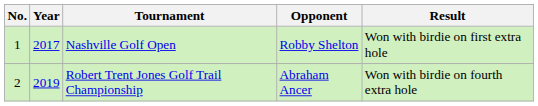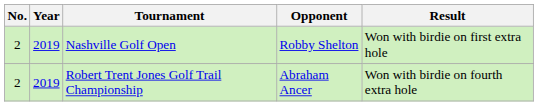Nashville Golf Open | No.: 1 -> 2
Nashville Golf Open | Year: 2017 -> 2019
